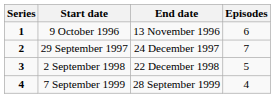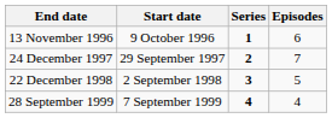columns swapped: Series <-> End date
